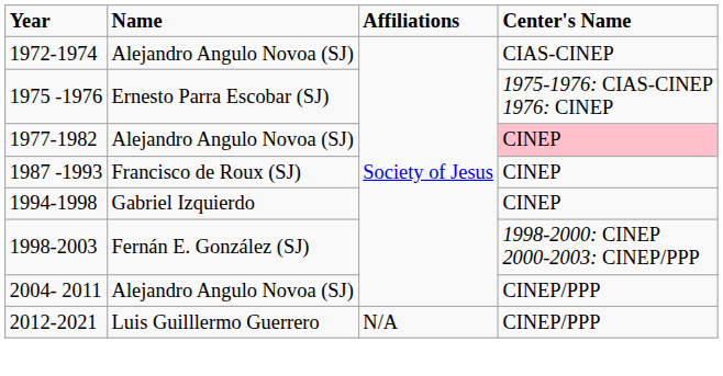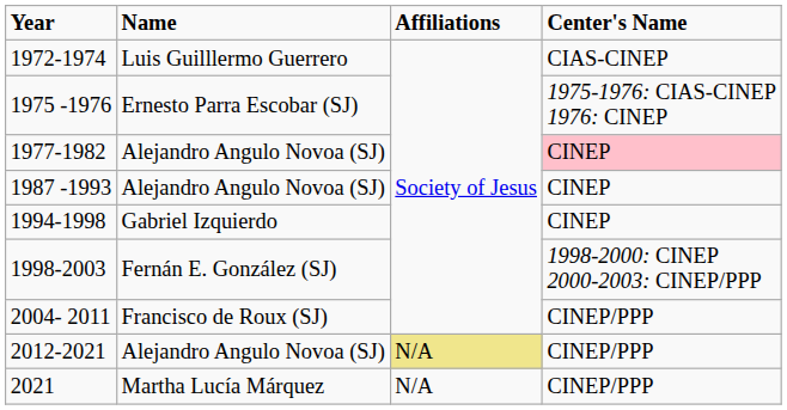1972-1974 | Name: Alejandro Angulo Novoa (SJ) -> Luis Guilllermo Guerrero
1987 -1993 | Name: Francisco de Roux (SJ) -> Alejandro Angulo Novoa (SJ)
2004- 2011 | Name: Alejandro Angulo Novoa (SJ) -> Francisco de Roux (SJ)
2012-2021 | Name: Luis Guilllermo Guerrero -> Alejandro Angulo Novoa (SJ)
2012-2021 | Affiliations: no background -> khaki background
+ row: 2021 | Martha Lucía Márquez | N/A | CINEP/PPP
